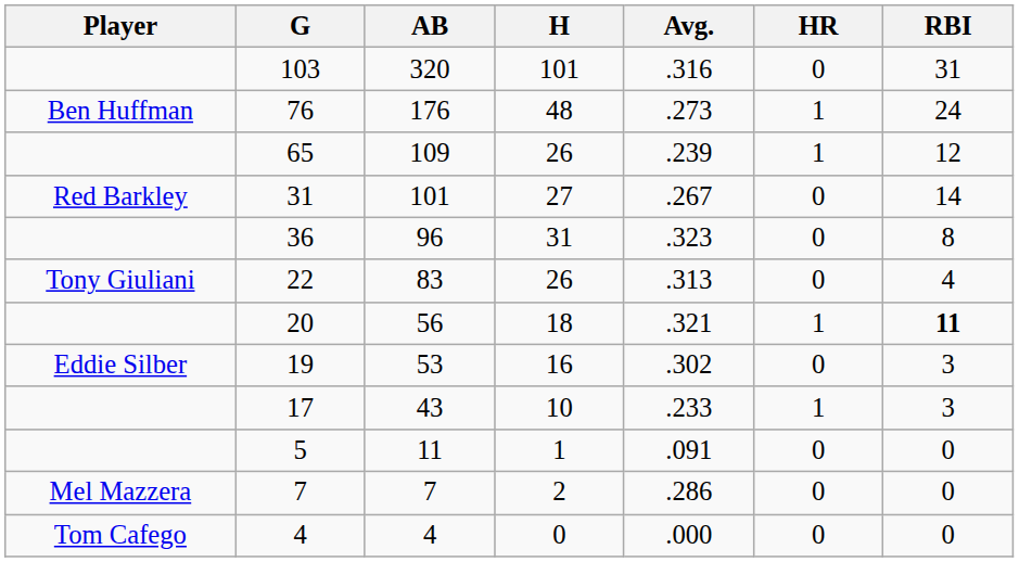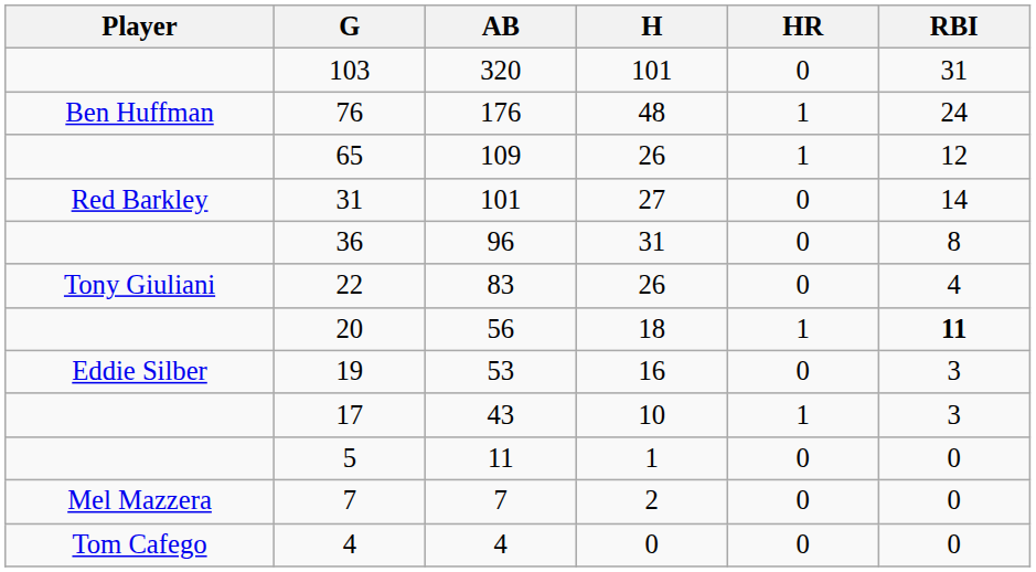- column: Avg. | .316 | .273 | .239 | .267 | .323 | .313 | .321 | .302 | .233 | .091 | .286 | .000
